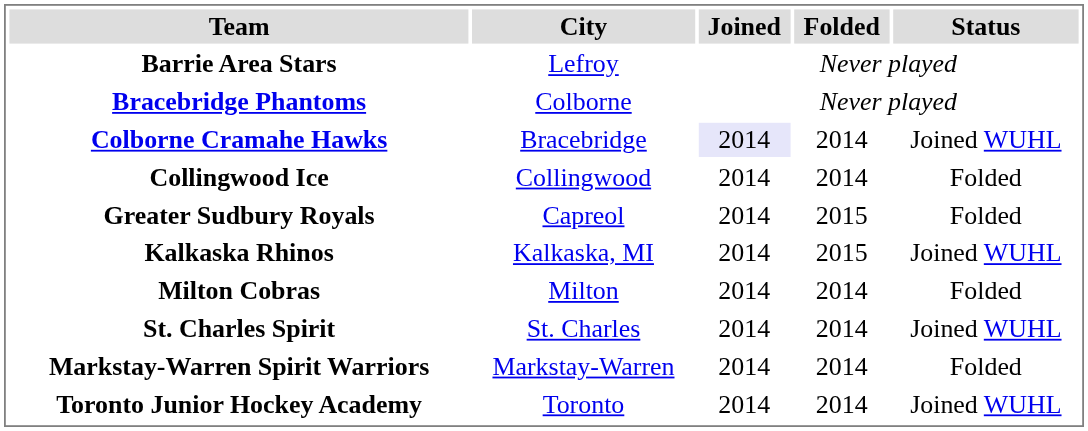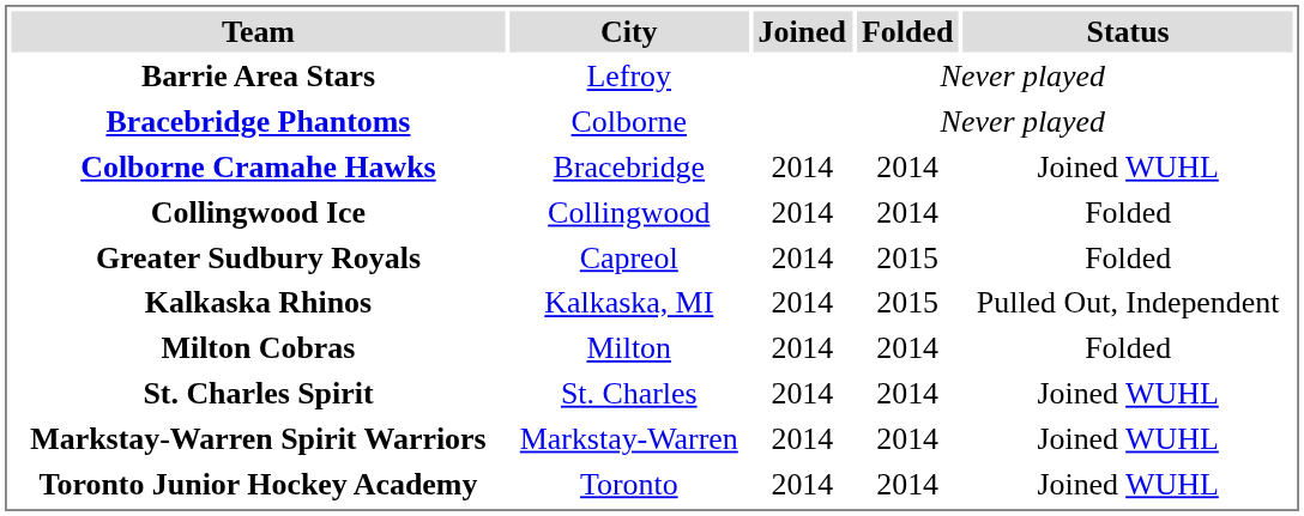Colborne Cramahe Hawks | Joined: lavender background -> no background
Kalkaska Rhinos | Status: Joined WUHL -> Pulled Out, Independent
Markstay-Warren Spirit Warriors | Status: Folded -> Joined WUHL
